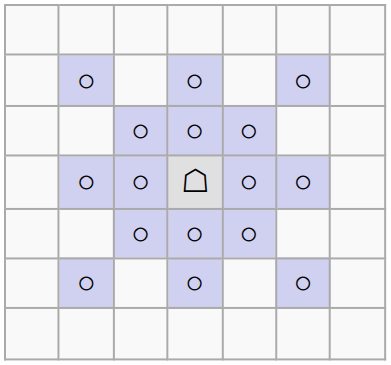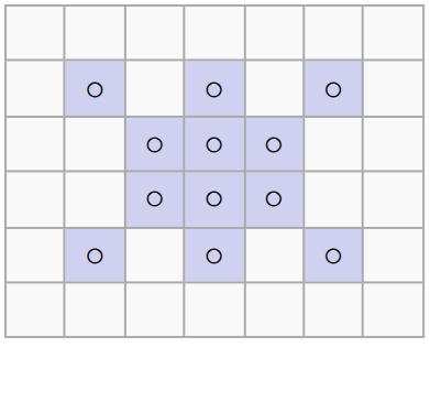- row: ○ | ○ | ☖ | ○ | ○
